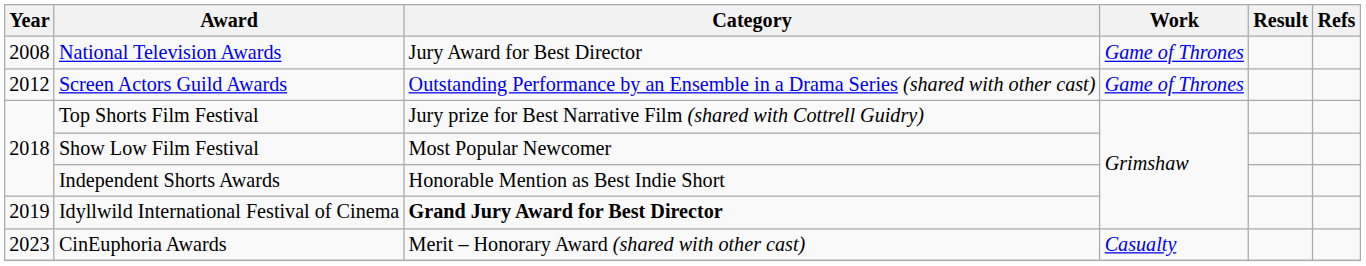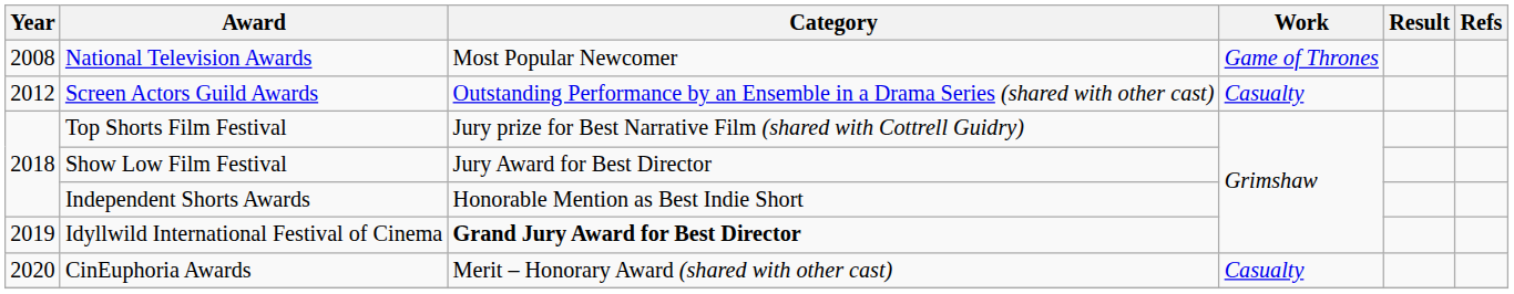National Television Awards | Category: Jury Award for Best Director -> Most Popular Newcomer
Screen Actors Guild Awards | Work: Game of Thrones -> Casualty
Show Low Film Festival | Category: Most Popular Newcomer -> Jury Award for Best Director
CinEuphoria Awards | Year: 2023 -> 2020
